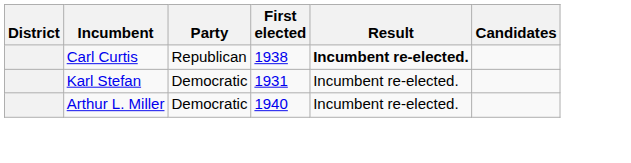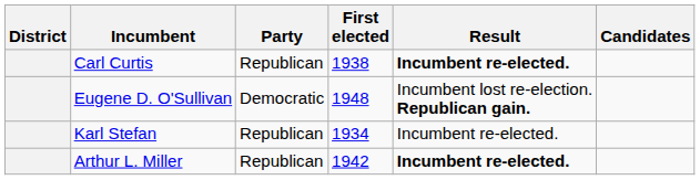+ row: Eugene D. O'Sullivan | Democratic | 1948 | Incumbent lost re-election. Republican gain.
Karl Stefan | Party: Democratic -> Republican
Karl Stefan | First elected: 1931 -> 1934
Arthur L. Miller | Party: Democratic -> Republican
Arthur L. Miller | First elected: 1940 -> 1942
Arthur L. Miller | Result: normal -> bold
